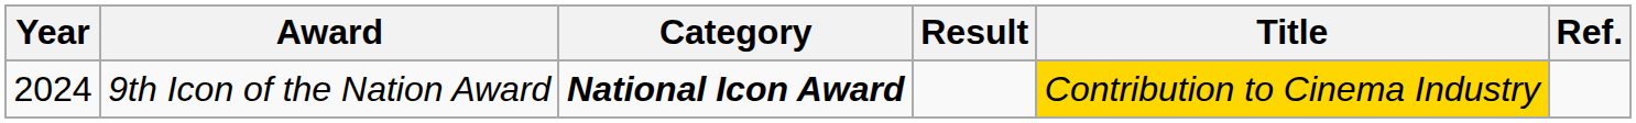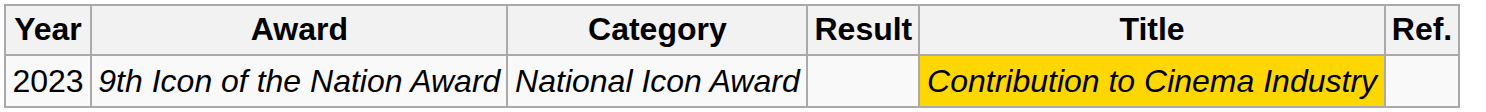9th Icon of the Nation Award | Year: 2024 -> 2023
9th Icon of the Nation Award | Category: bold -> normal
